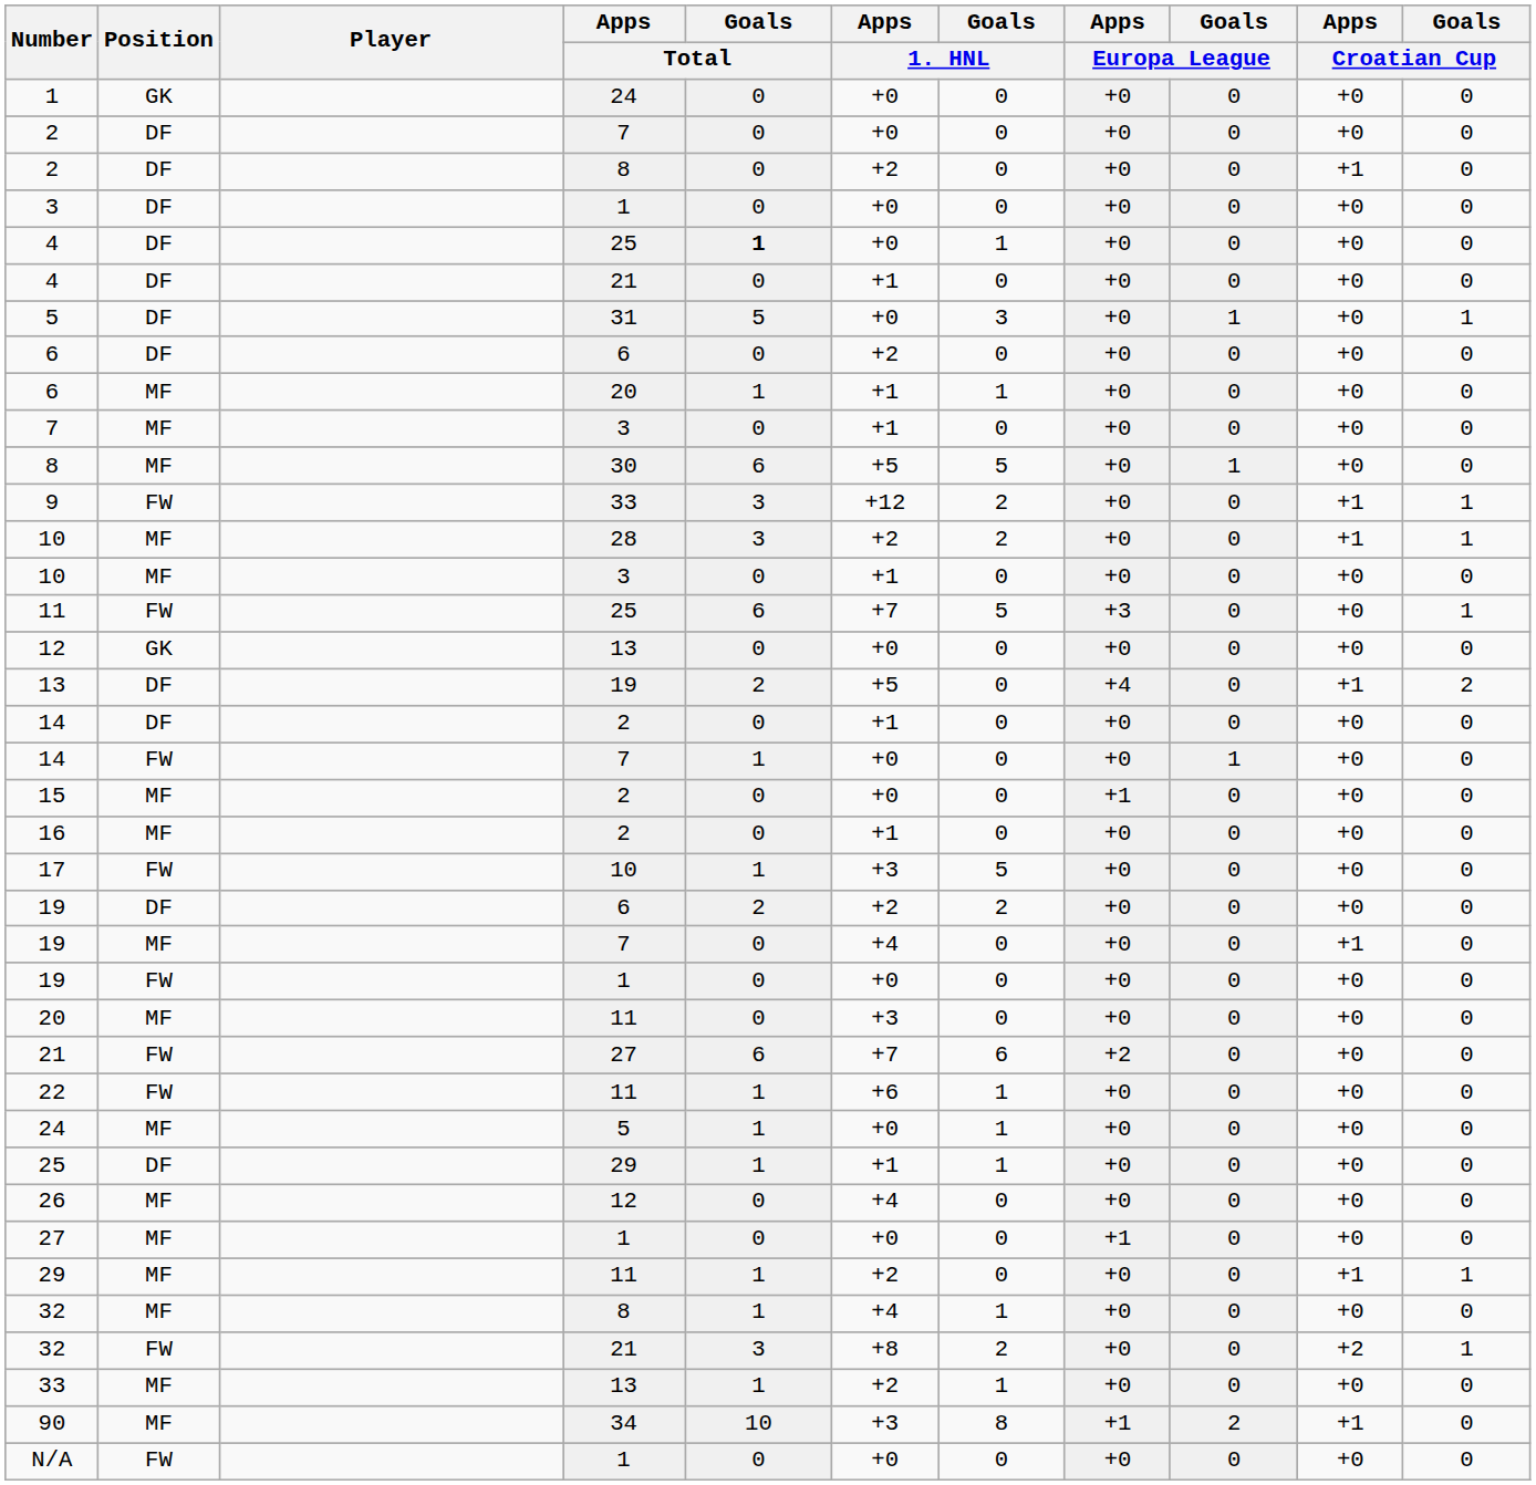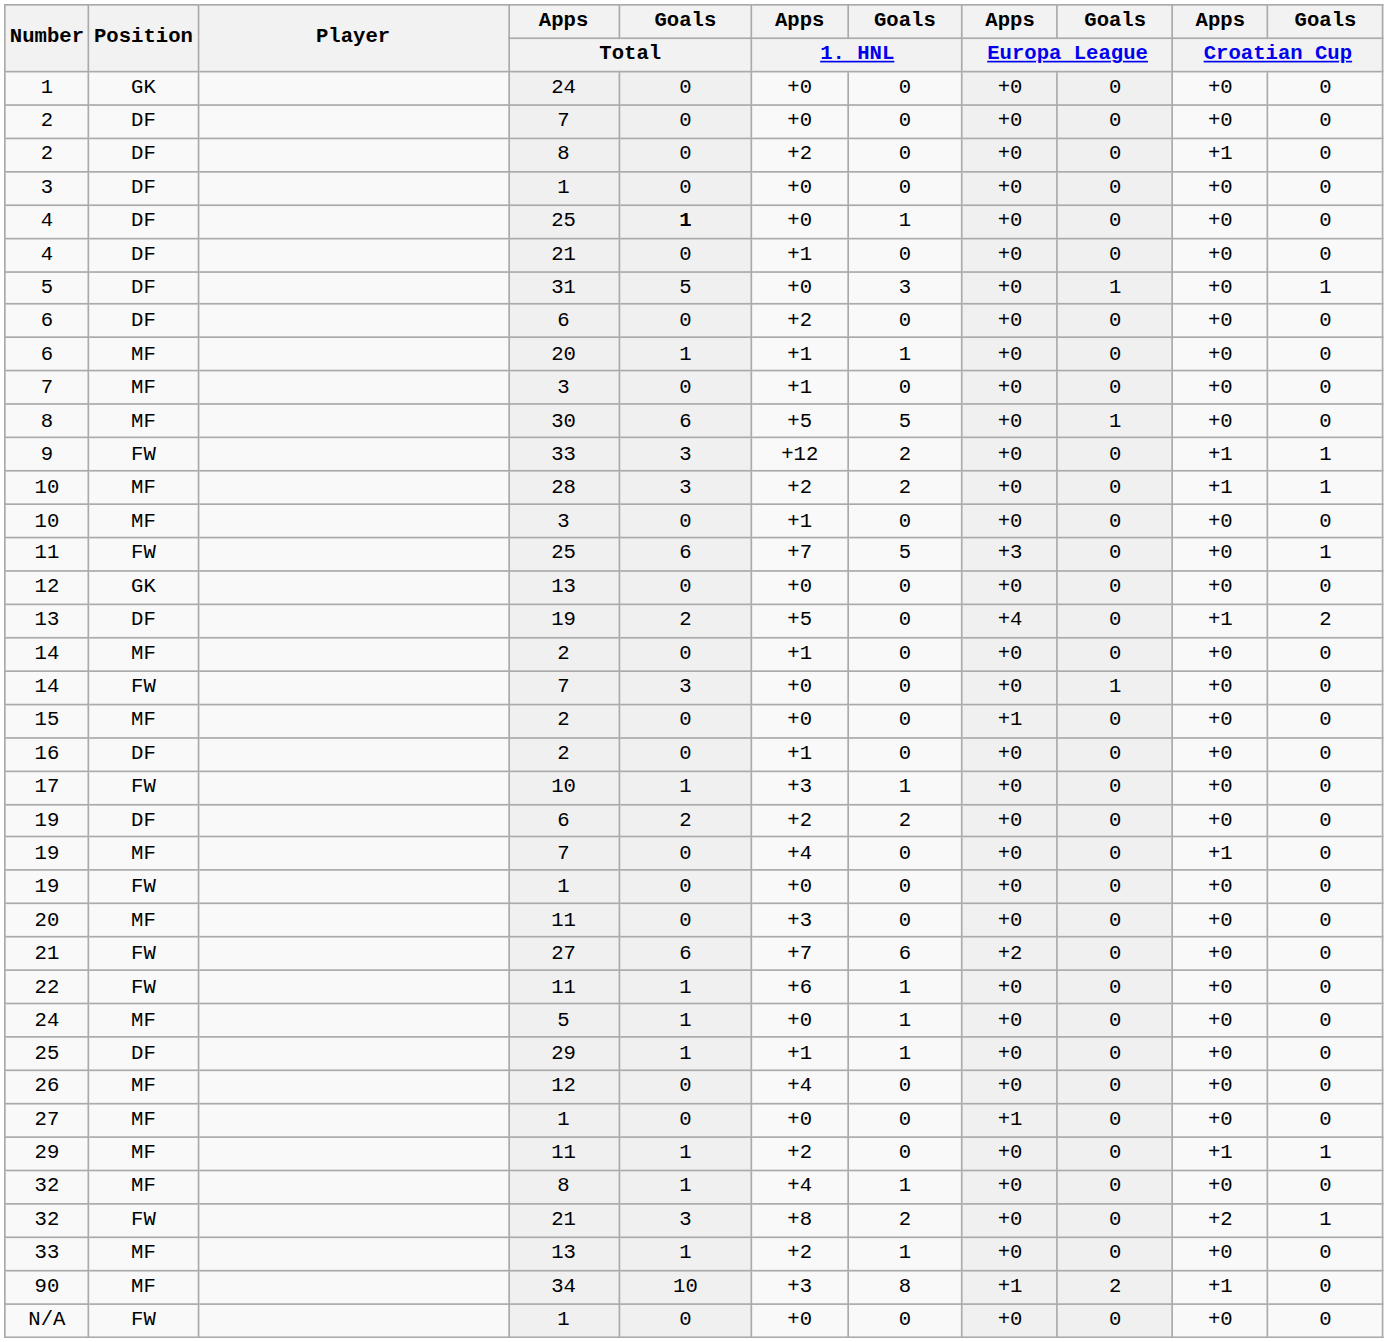14 / 2 | Position: DF -> MF
14 / 7 | Goals / Total: 1 -> 3
16 | Position: MF -> DF
17 | Goals / 1. HNL: 5 -> 1
